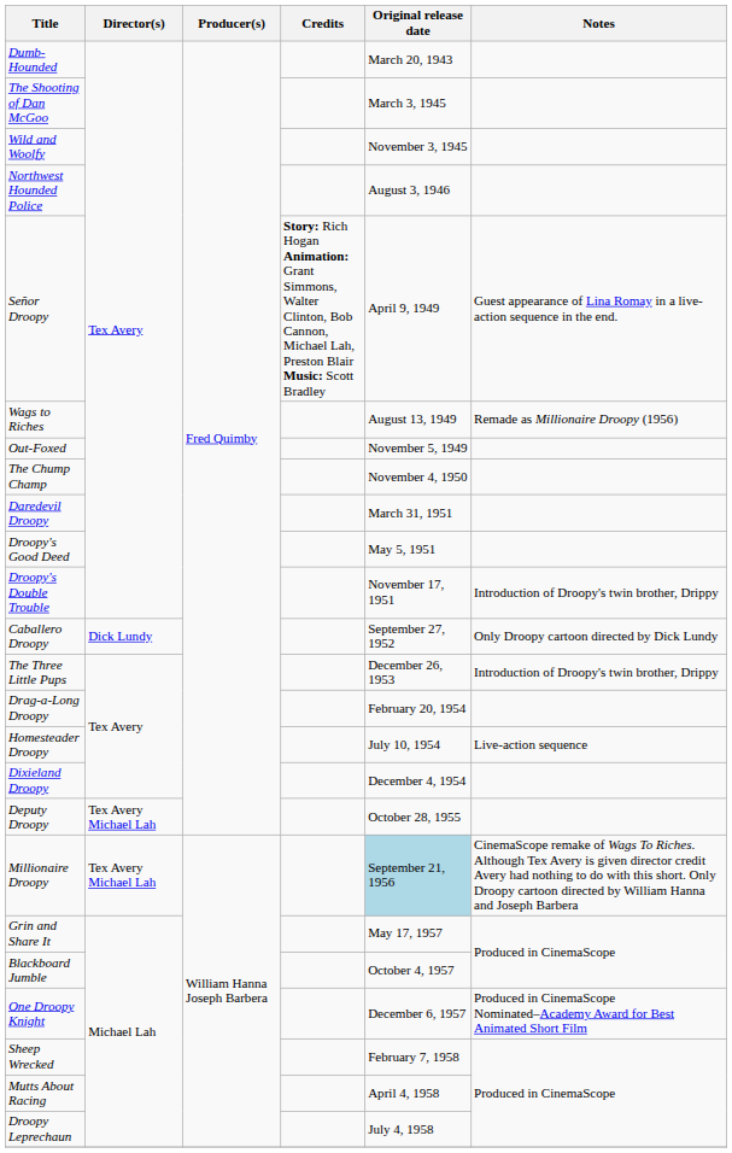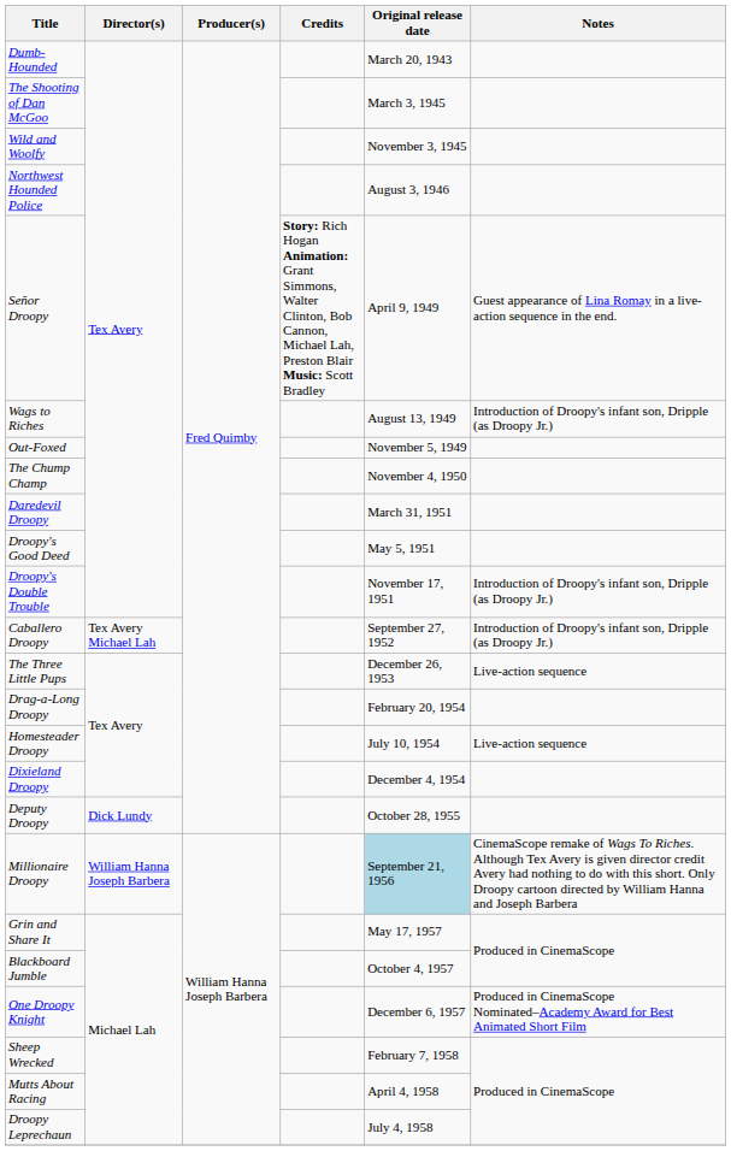Wags to Riches | Notes: Remade as Millionaire Droopy (1956) -> Introduction of Droopy's infant son, Dripple (as Droopy Jr.)
Droopy's Double Trouble | Notes: Introduction of Droopy's twin brother, Drippy -> Introduction of Droopy's infant son, Dripple (as Droopy Jr.)
Caballero Droopy | Director(s): Dick Lundy -> Tex Avery Michael Lah
Caballero Droopy | Notes: Only Droopy cartoon directed by Dick Lundy -> Introduction of Droopy's infant son, Dripple (as Droopy Jr.)
The Three Little Pups | Notes: Introduction of Droopy's twin brother, Drippy -> Live-action sequence
Deputy Droopy | Director(s): Tex Avery Michael Lah -> Dick Lundy
Millionaire Droopy | Director(s): Tex Avery Michael Lah -> William Hanna Joseph Barbera
